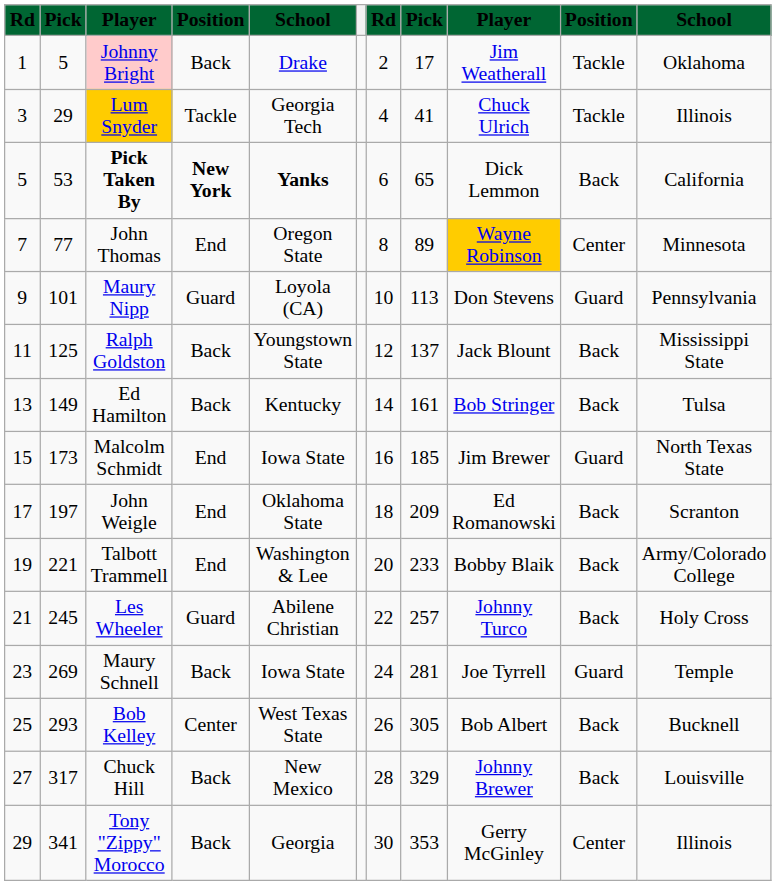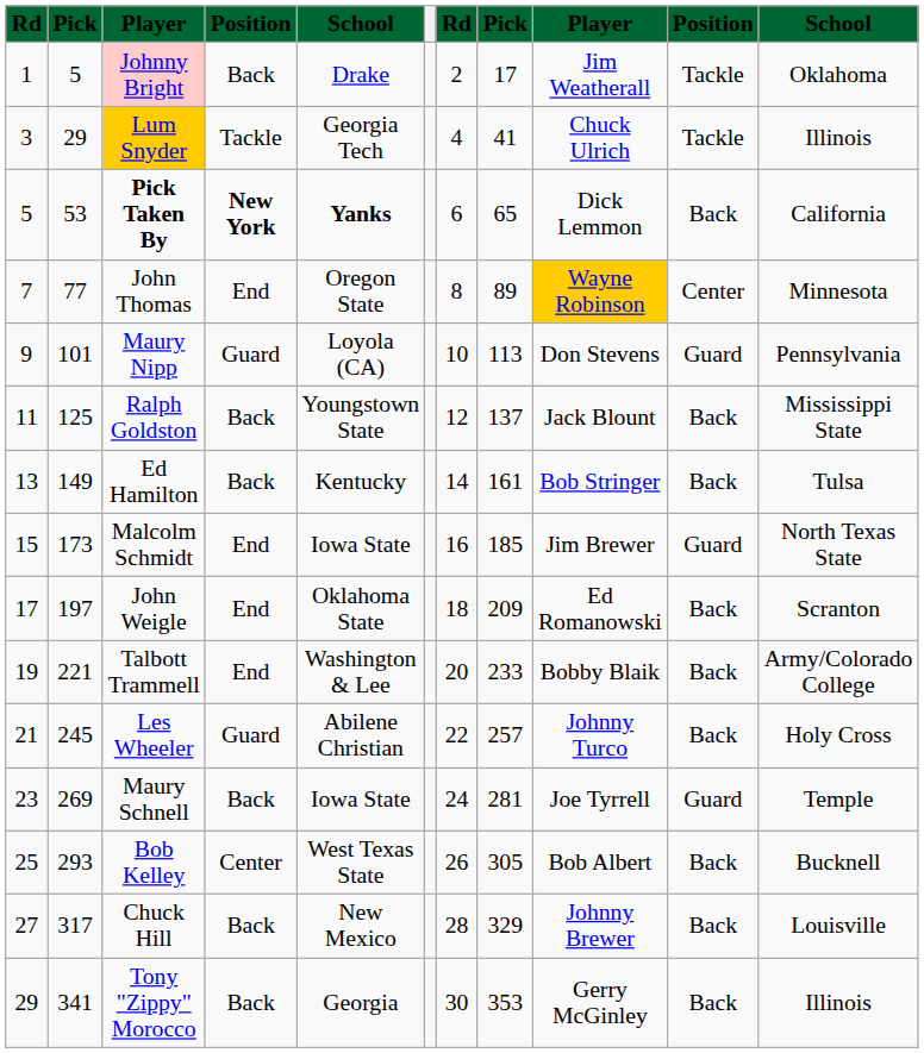Tony "Zippy" Morocco | column 10: Center -> Back
